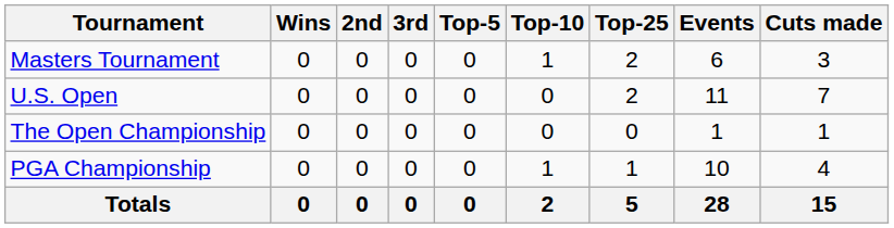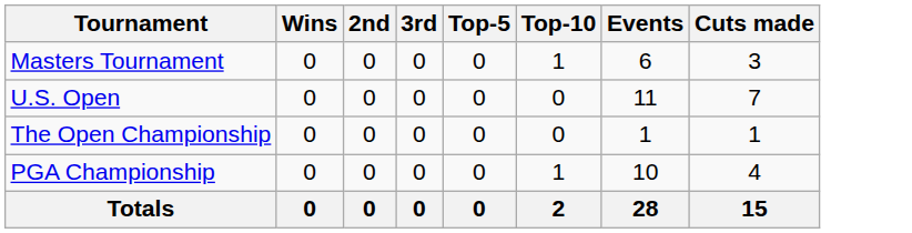- column: Top-25 | 2 | 2 | 0 | 1 | 5
